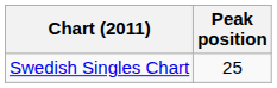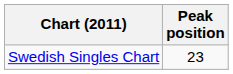Swedish Singles Chart | Peak position: 25 -> 23
